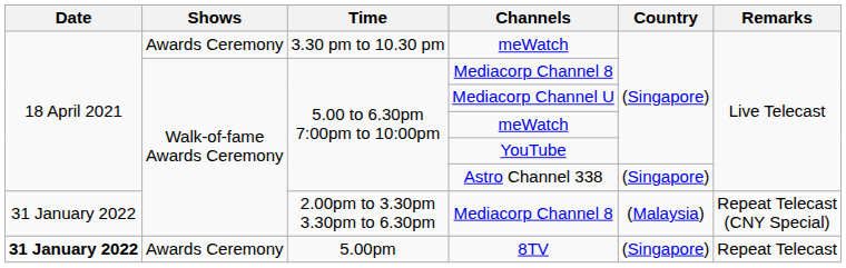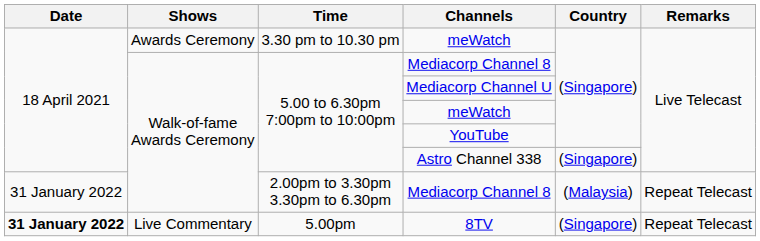2.00pm to 3.30pm 3.30pm to 6.30pm / Mediacorp Channel 8 | Remarks: Repeat Telecast (CNY Special) -> Repeat Telecast
8TV | Shows: Awards Ceremony -> Live Commentary
